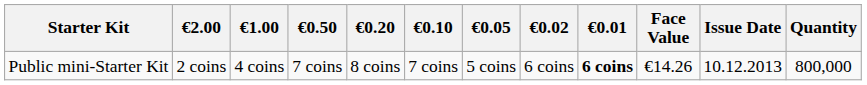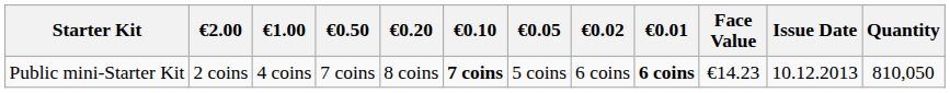Public mini-Starter Kit | €0.10: normal -> bold
Public mini-Starter Kit | Face Value: €14.26 -> €14.23
Public mini-Starter Kit | Quantity: 800,000 -> 810,050
